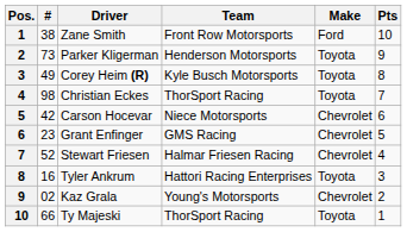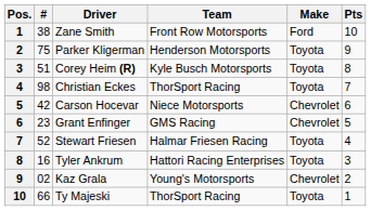Parker Kligerman | #: 73 -> 75
Corey Heim (R) | #: 49 -> 51
Stewart Friesen | Make: Chevrolet -> Toyota
